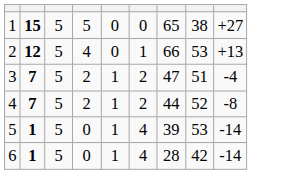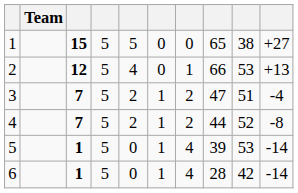+ column: Team
